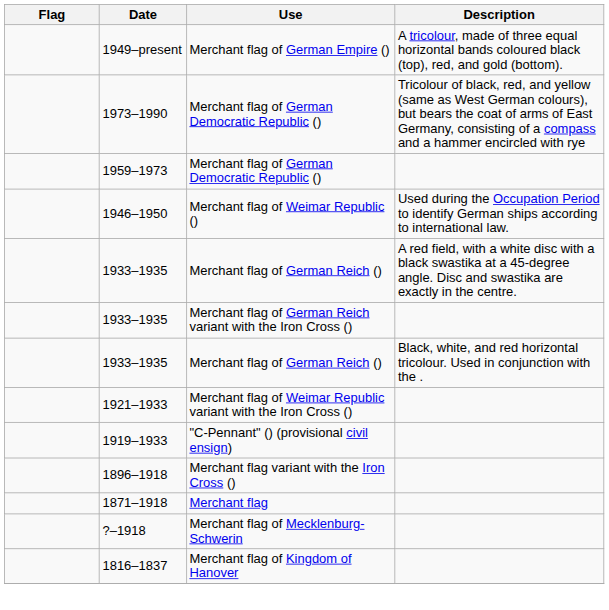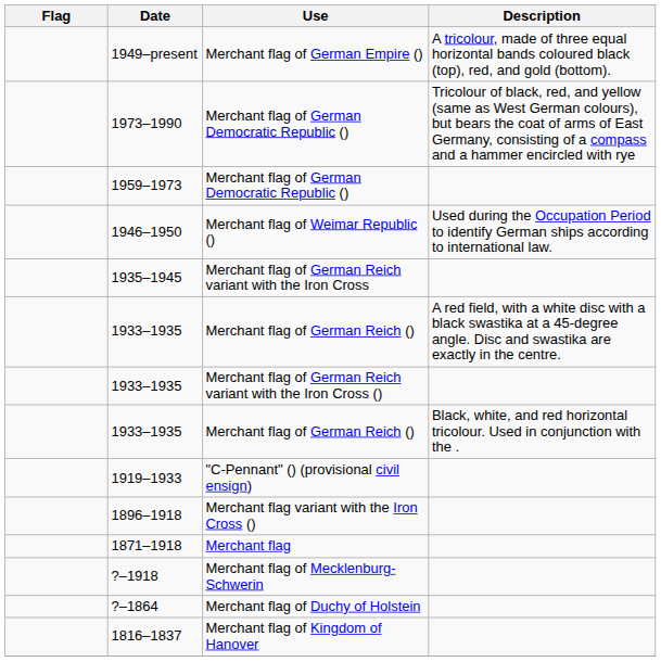+ row: 1935–1945 | Merchant flag of German Reich variant with the Iron Cross
- row: 1921–1933 | Merchant flag of Weimar Republic variant with the Iron Cross ()
+ row: ?–1864 | Merchant flag of Duchy of Holstein
